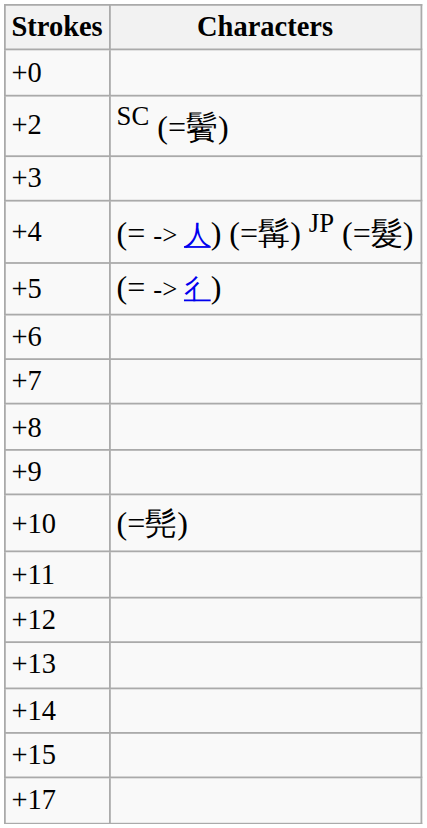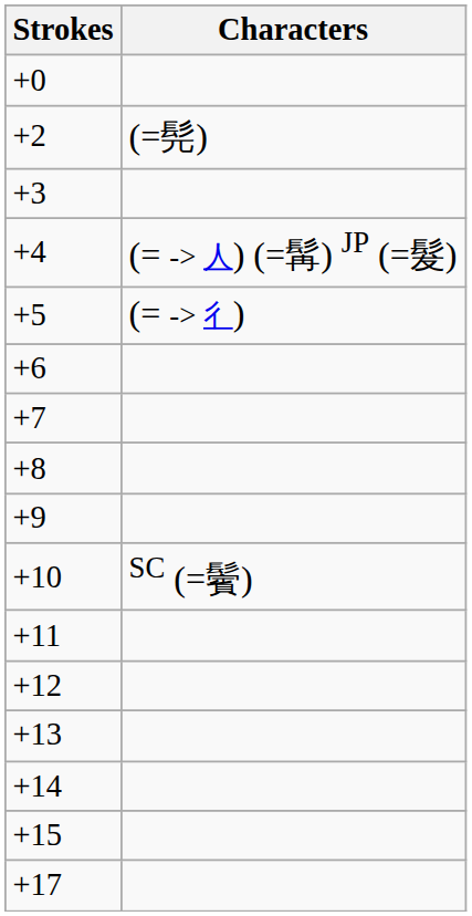+2 | Characters: SC (=鬢) -> (=髡)
+10 | Characters: (=髡) -> SC (=鬢)
